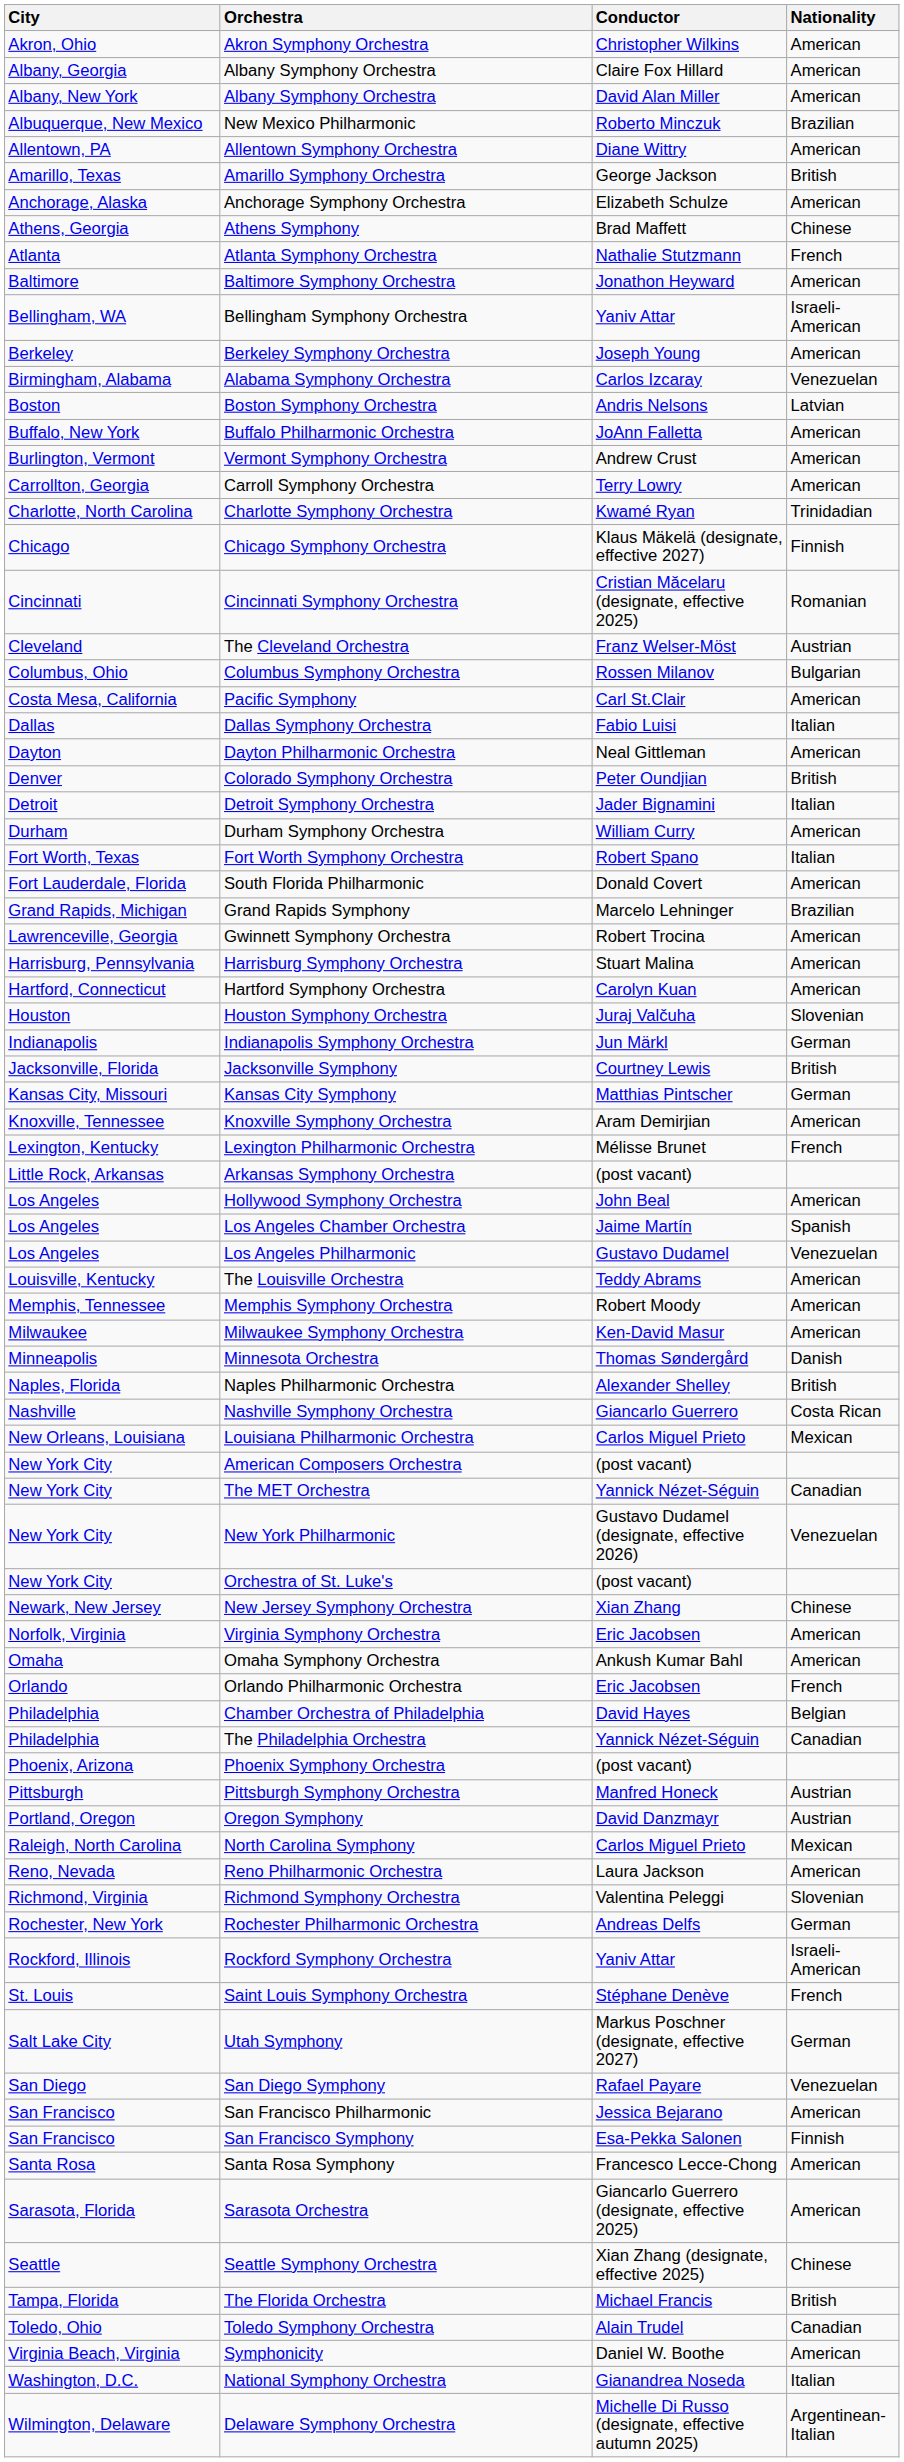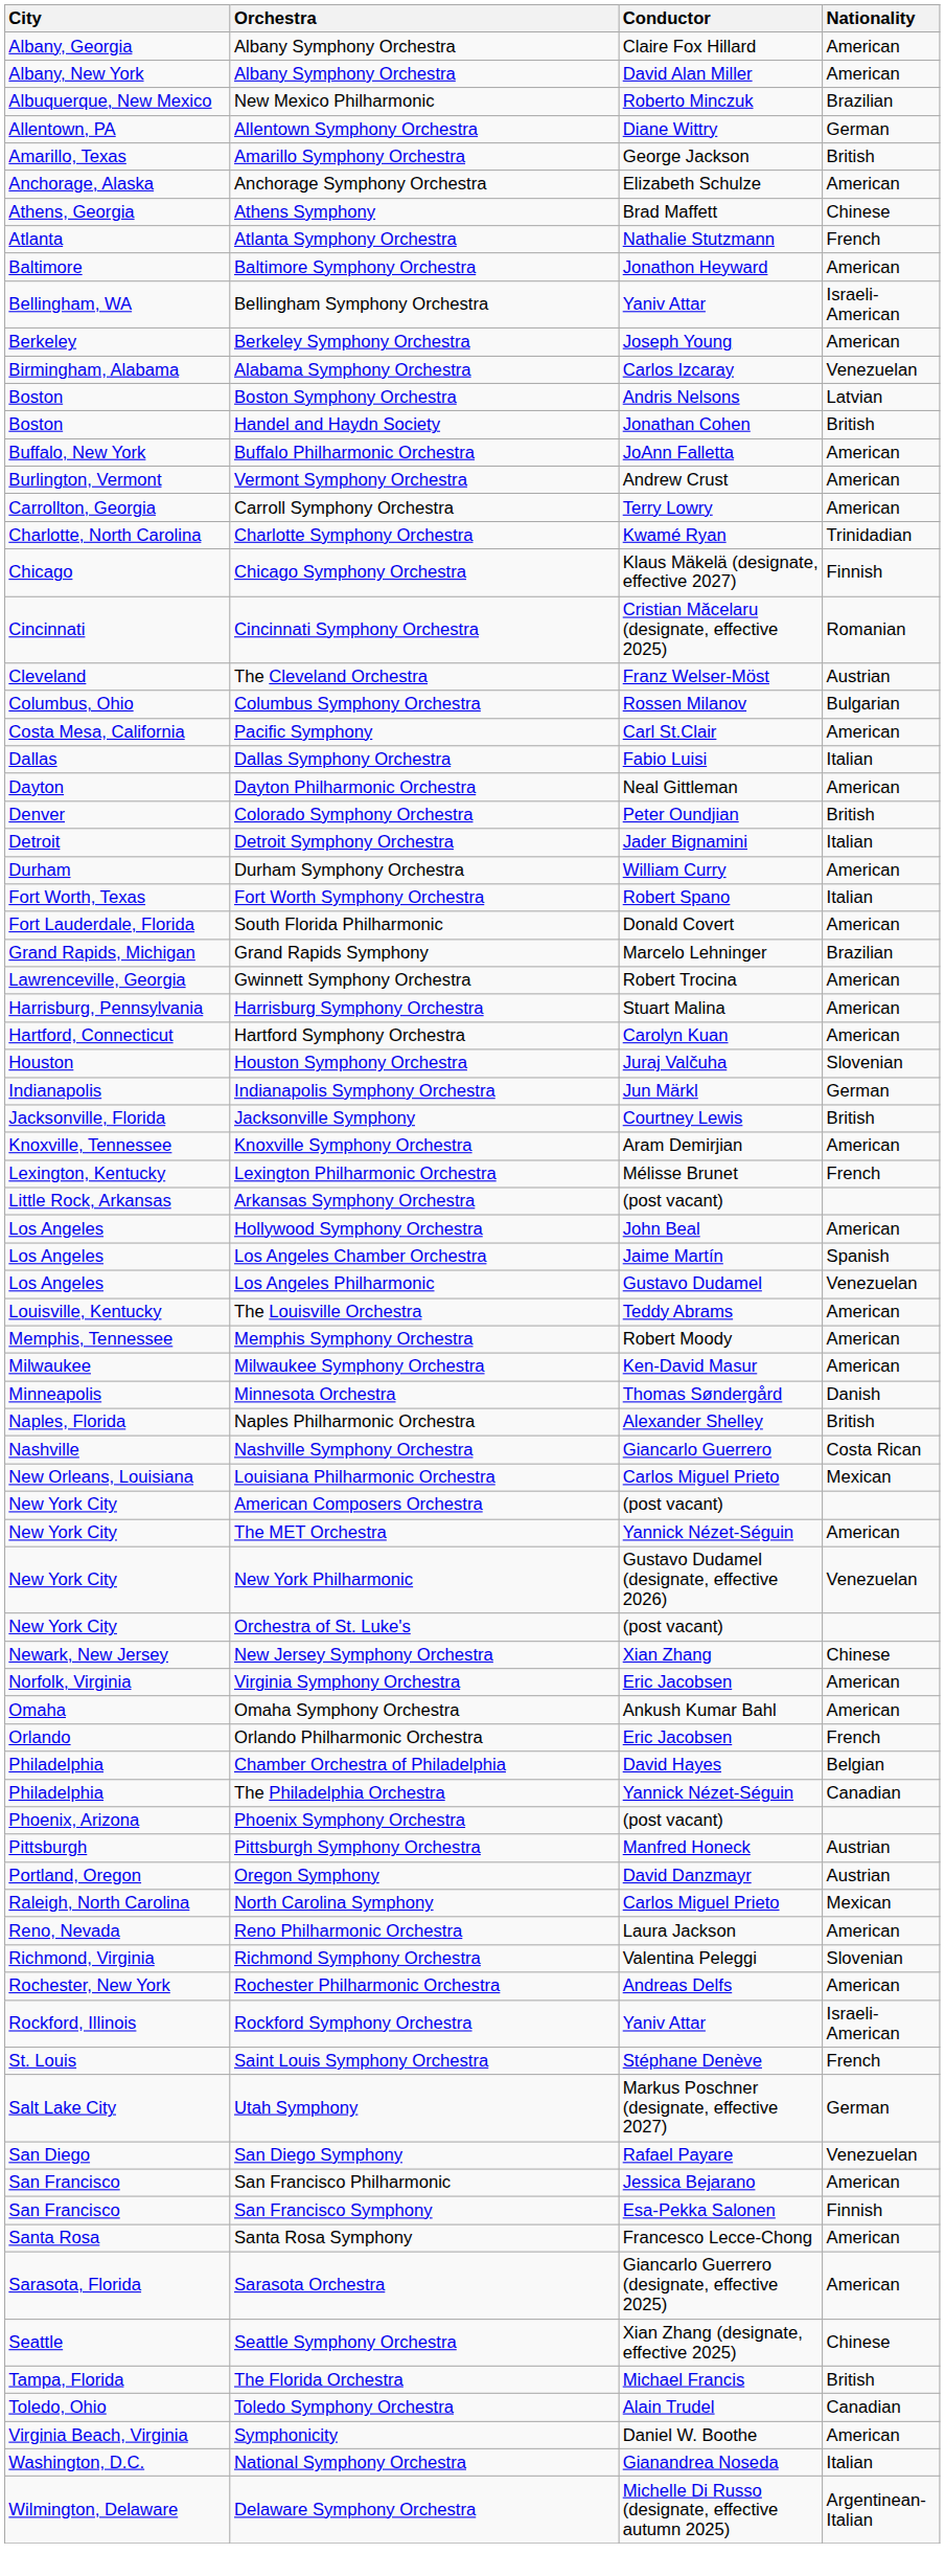- row: Akron, Ohio | Akron Symphony Orchestra | Christopher Wilkins | American
Allentown Symphony Orchestra | Nationality: American -> German
+ row: Boston | Handel and Haydn Society | Jonathan Cohen | British
- row: Kansas City, Missouri | Kansas City Symphony | Matthias Pintscher | German
The MET Orchestra | Nationality: Canadian -> American
Rochester Philharmonic Orchestra | Nationality: German -> American
